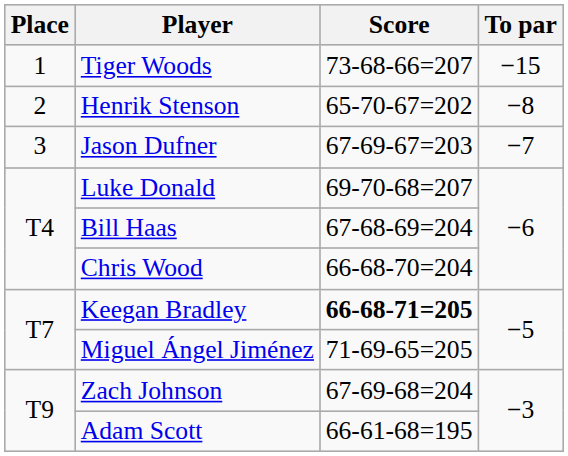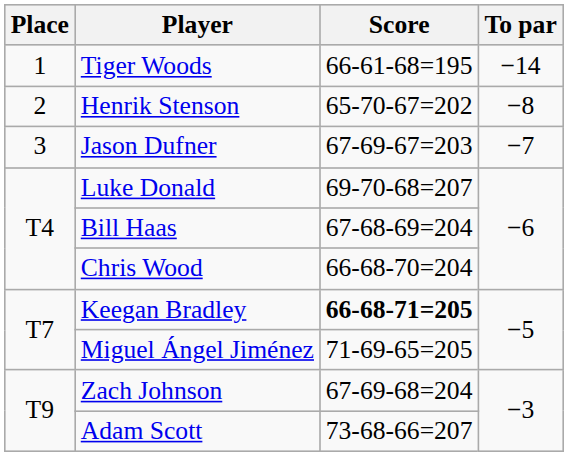Tiger Woods | Score: 73-68-66=207 -> 66-61-68=195
Tiger Woods | To par: −15 -> −14
Adam Scott | Score: 66-61-68=195 -> 73-68-66=207
